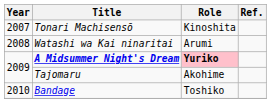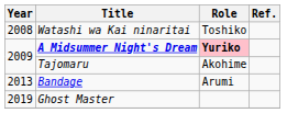- row: 2007 | Tonari Machisensō | Kinoshita
Watashi wa Kai ninaritai | Role: Arumi -> Toshiko
Bandage | Year: 2010 -> 2013
Bandage | Role: Toshiko -> Arumi
+ row: 2019 | Ghost Master
